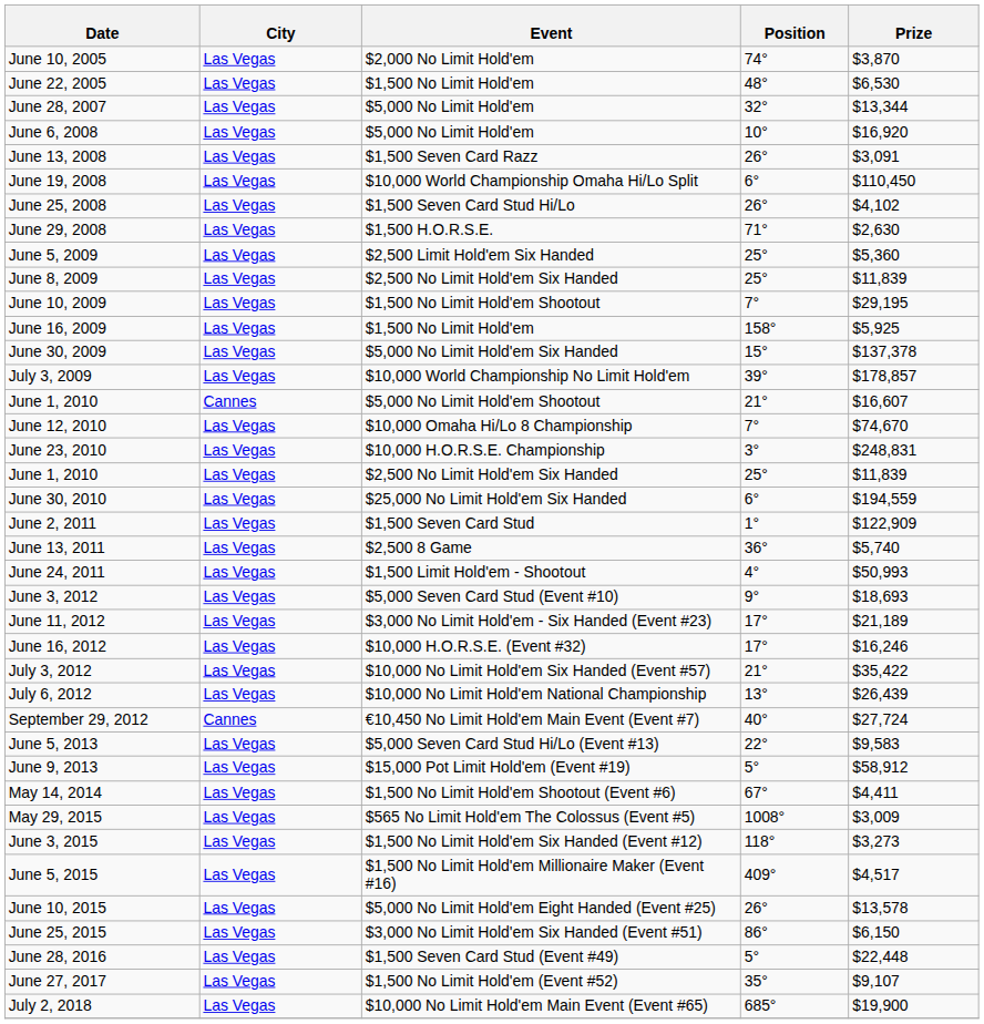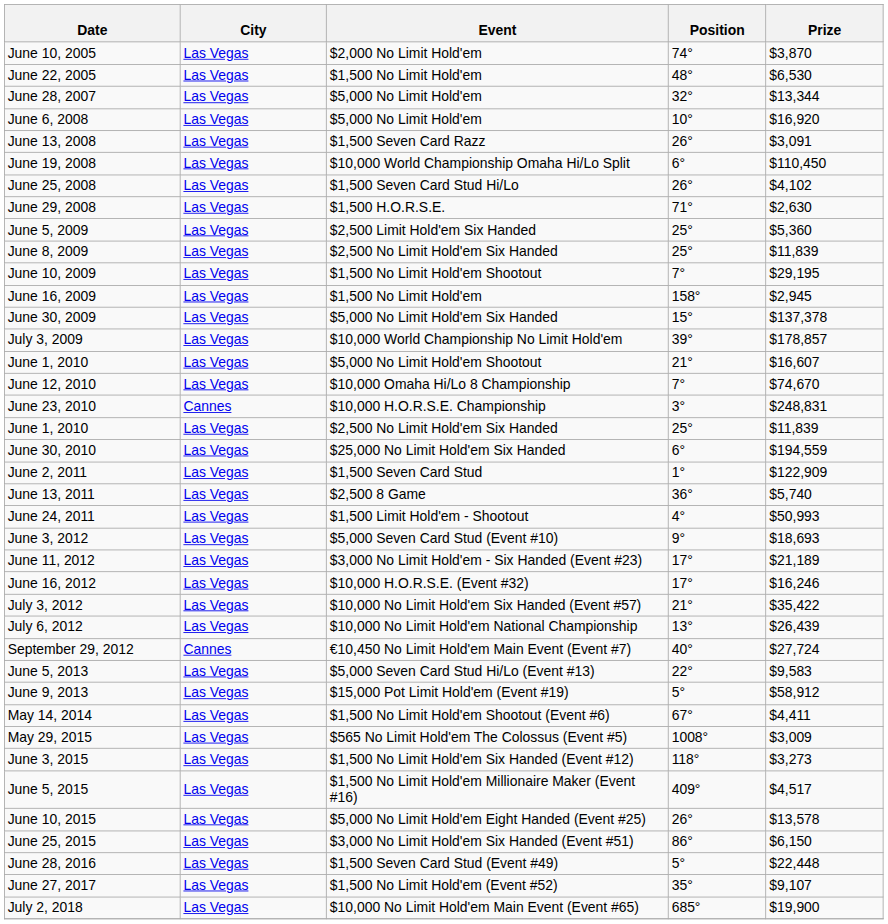June 16, 2009 | Prize: $5,925 -> $2,945
June 1, 2010 / $5,000 No Limit Hold'em Shootout | City: Cannes -> Las Vegas
June 23, 2010 | City: Las Vegas -> Cannes
